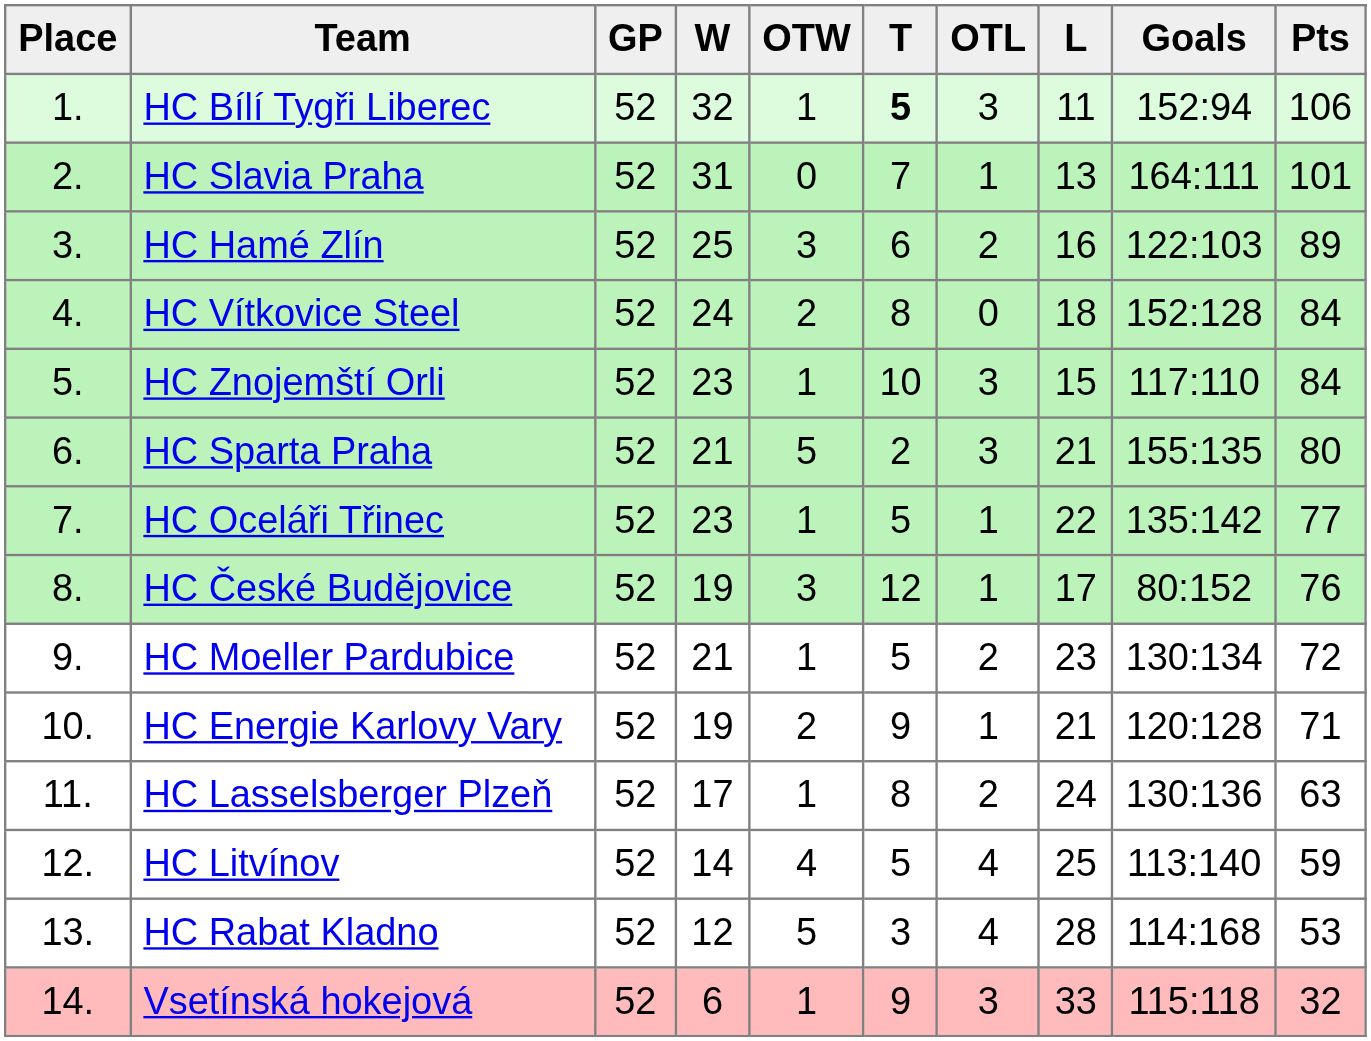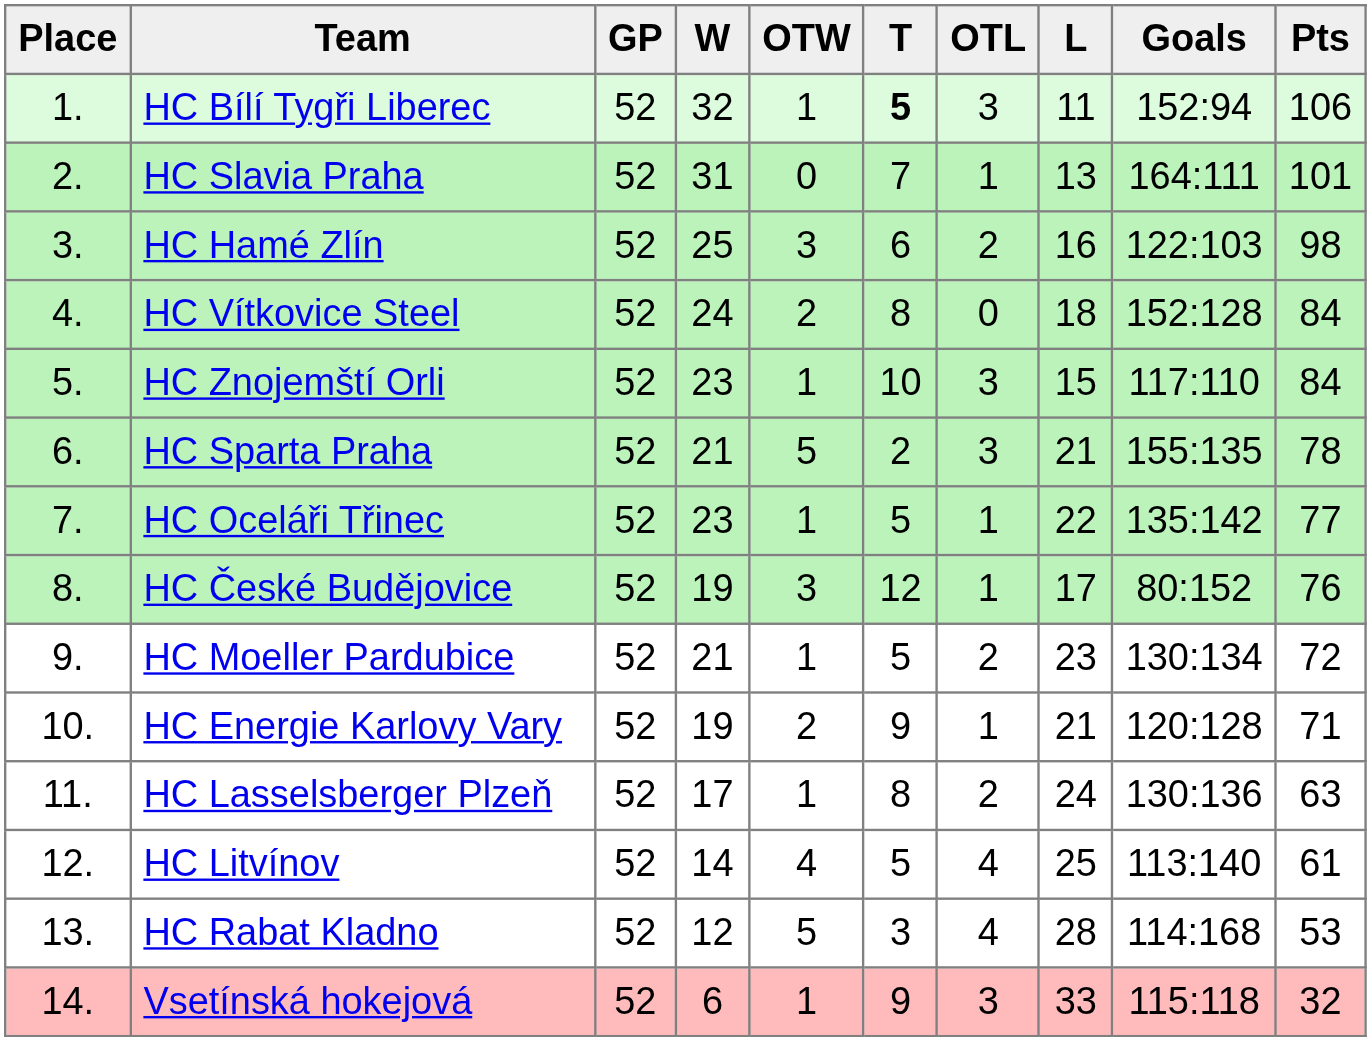HC Hamé Zlín | Pts: 89 -> 98
HC Sparta Praha | Pts: 80 -> 78
HC Litvínov | Pts: 59 -> 61
